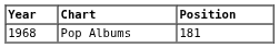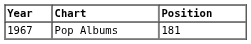Pop Albums | Year: 1968 -> 1967
